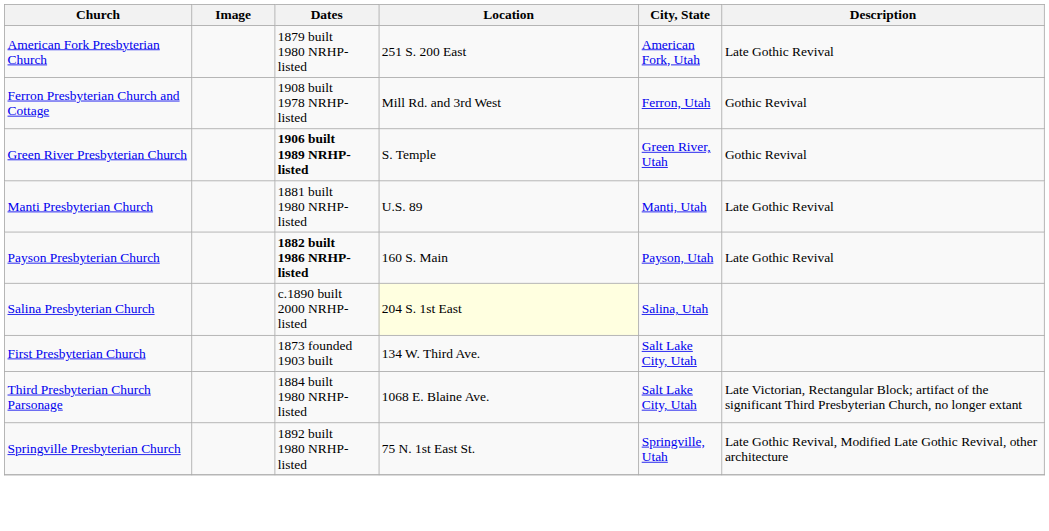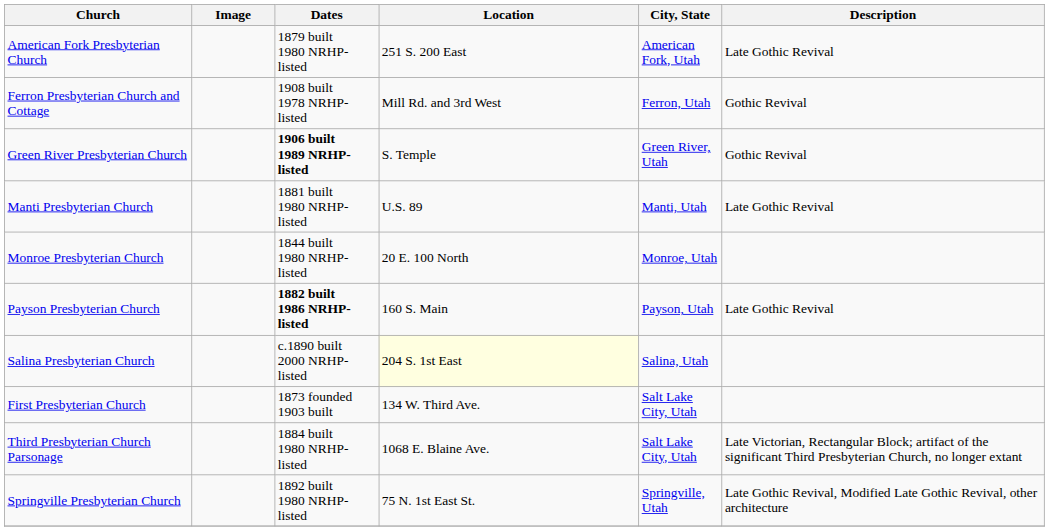+ row: Monroe Presbyterian Church | 1844 built 1980 NRHP-listed | 20 E. 100 North | Monroe, Utah
